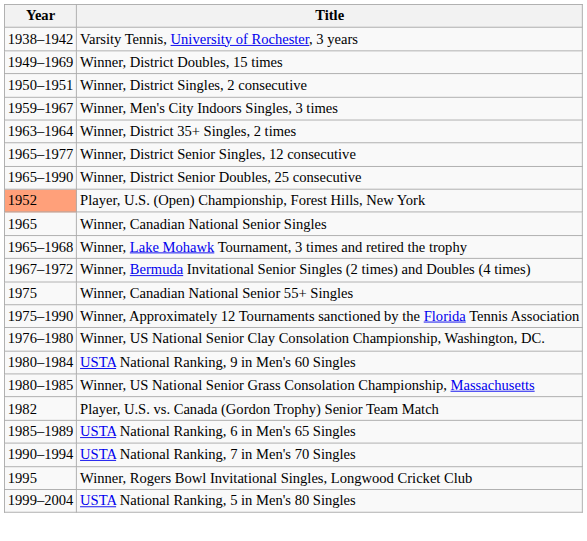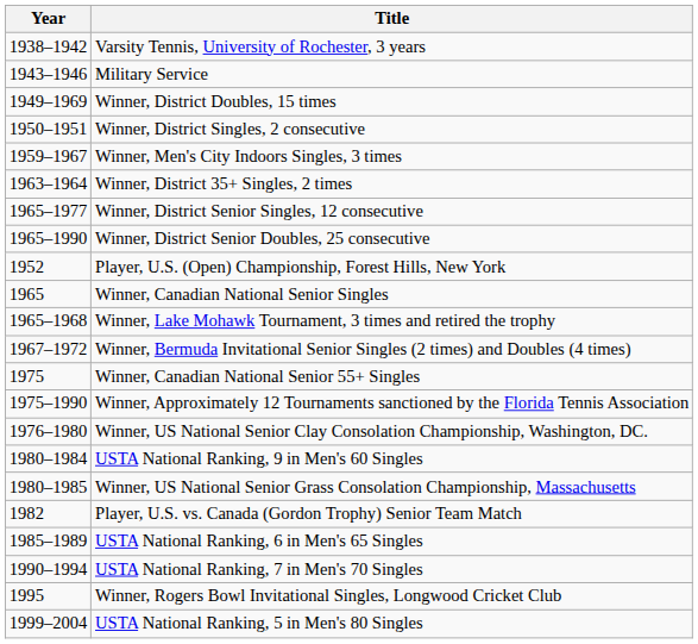+ row: 1943–1946 | Military Service
Player, U.S. (Open) Championship, Forest Hills, New York | Year: lightsalmon background -> no background
